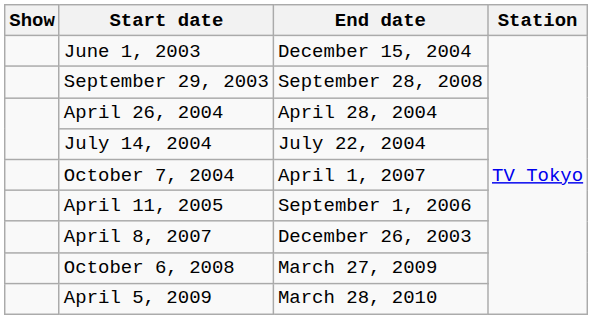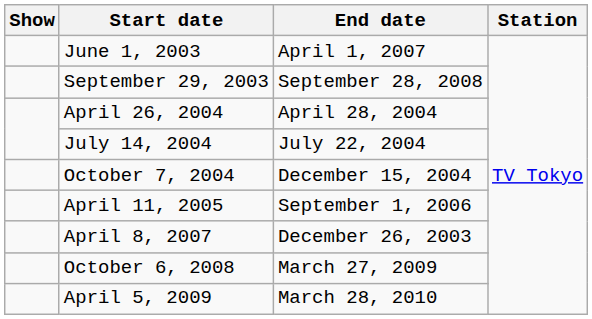June 1, 2003 | End date: December 15, 2004 -> April 1, 2007
October 7, 2004 | End date: April 1, 2007 -> December 15, 2004
